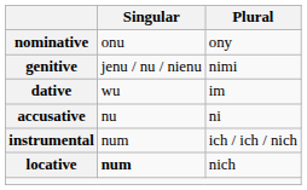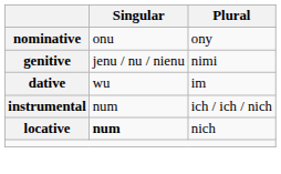- row: accusative | nu | ni
